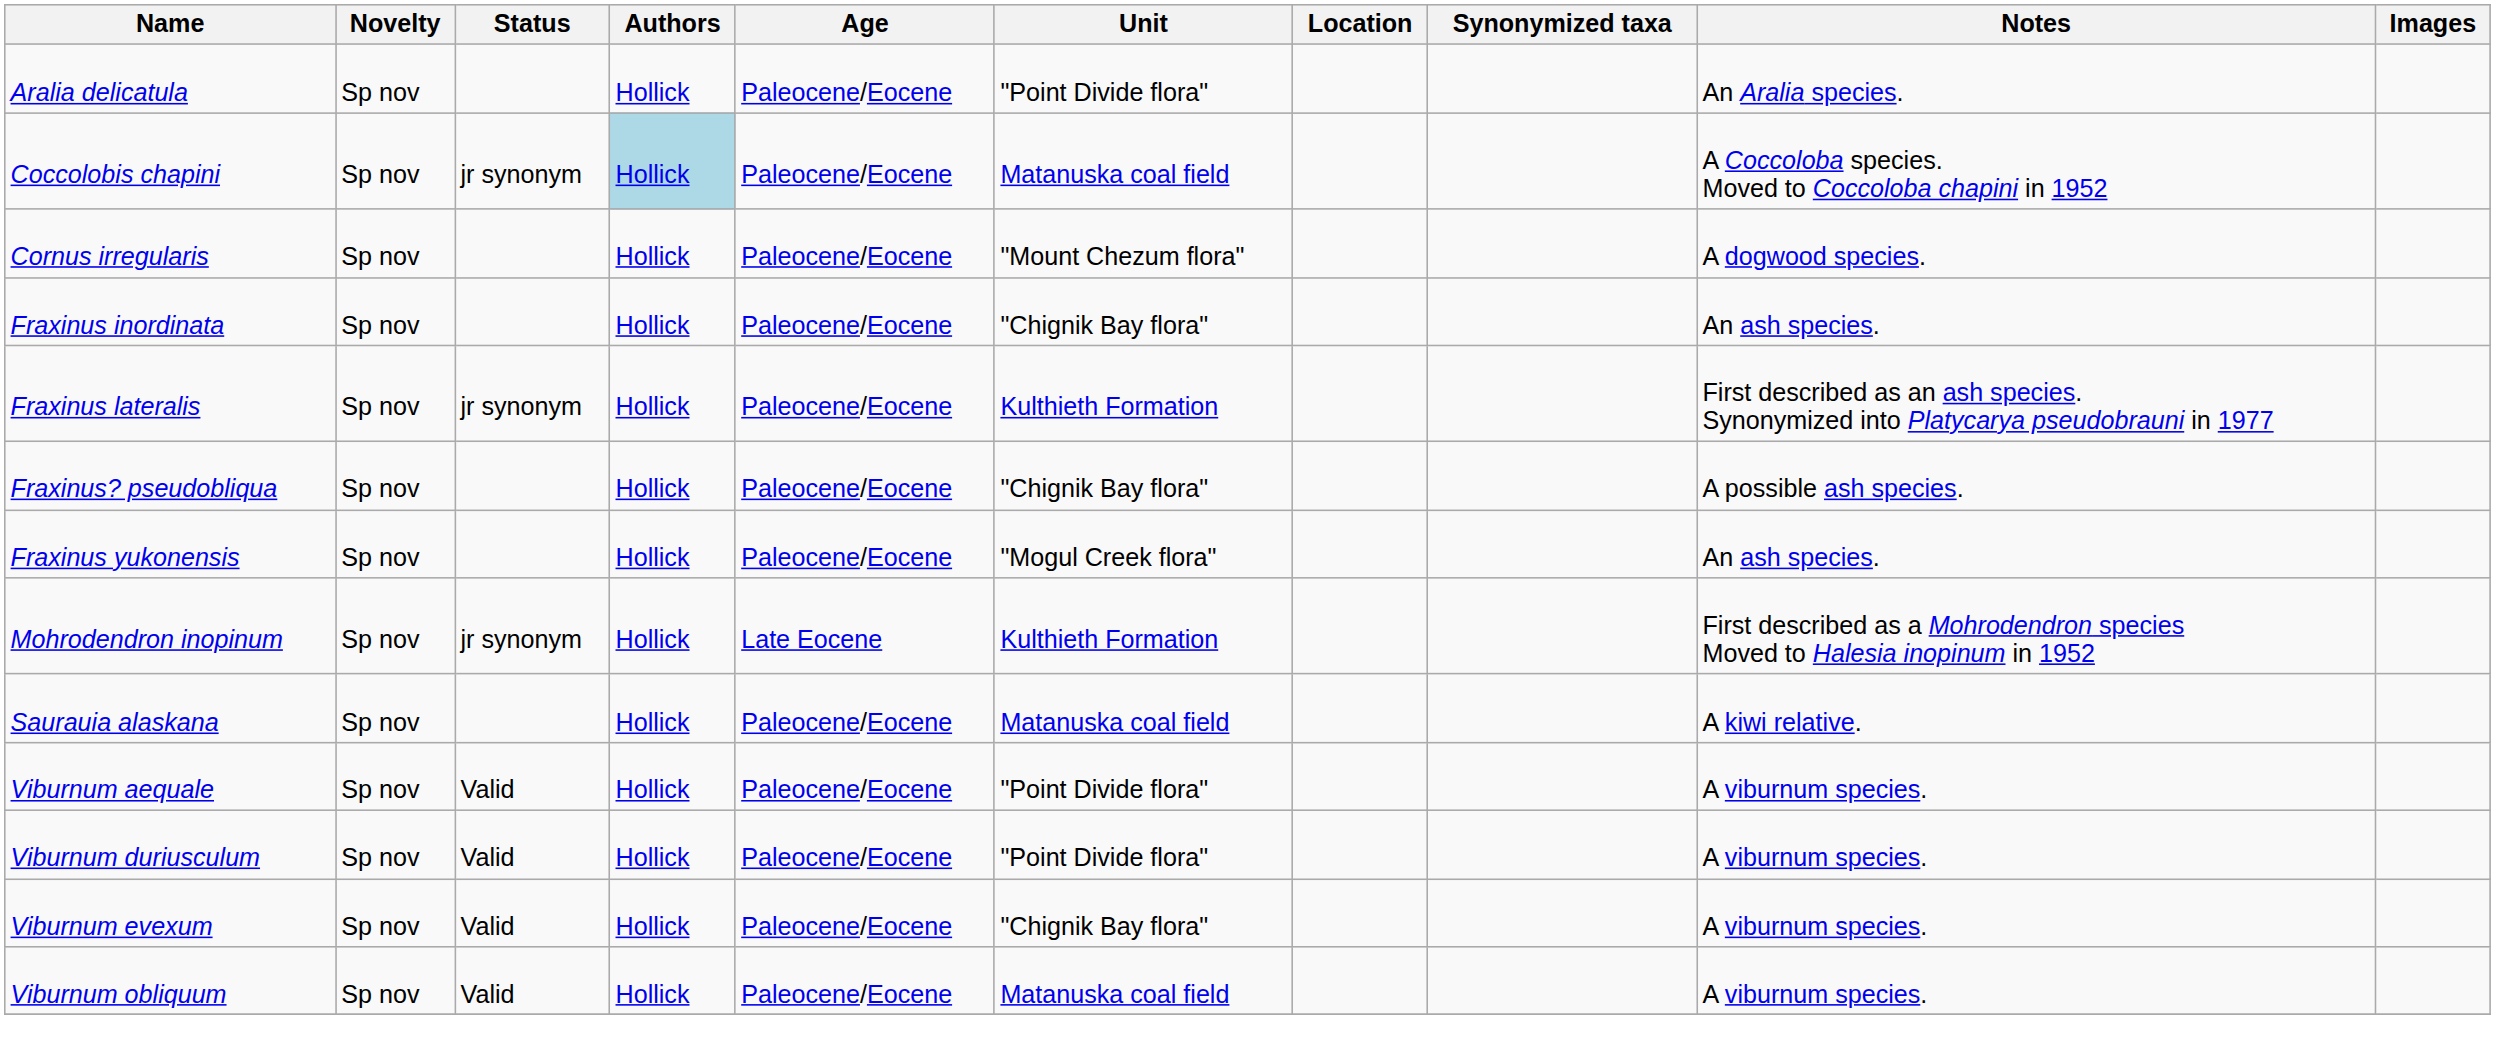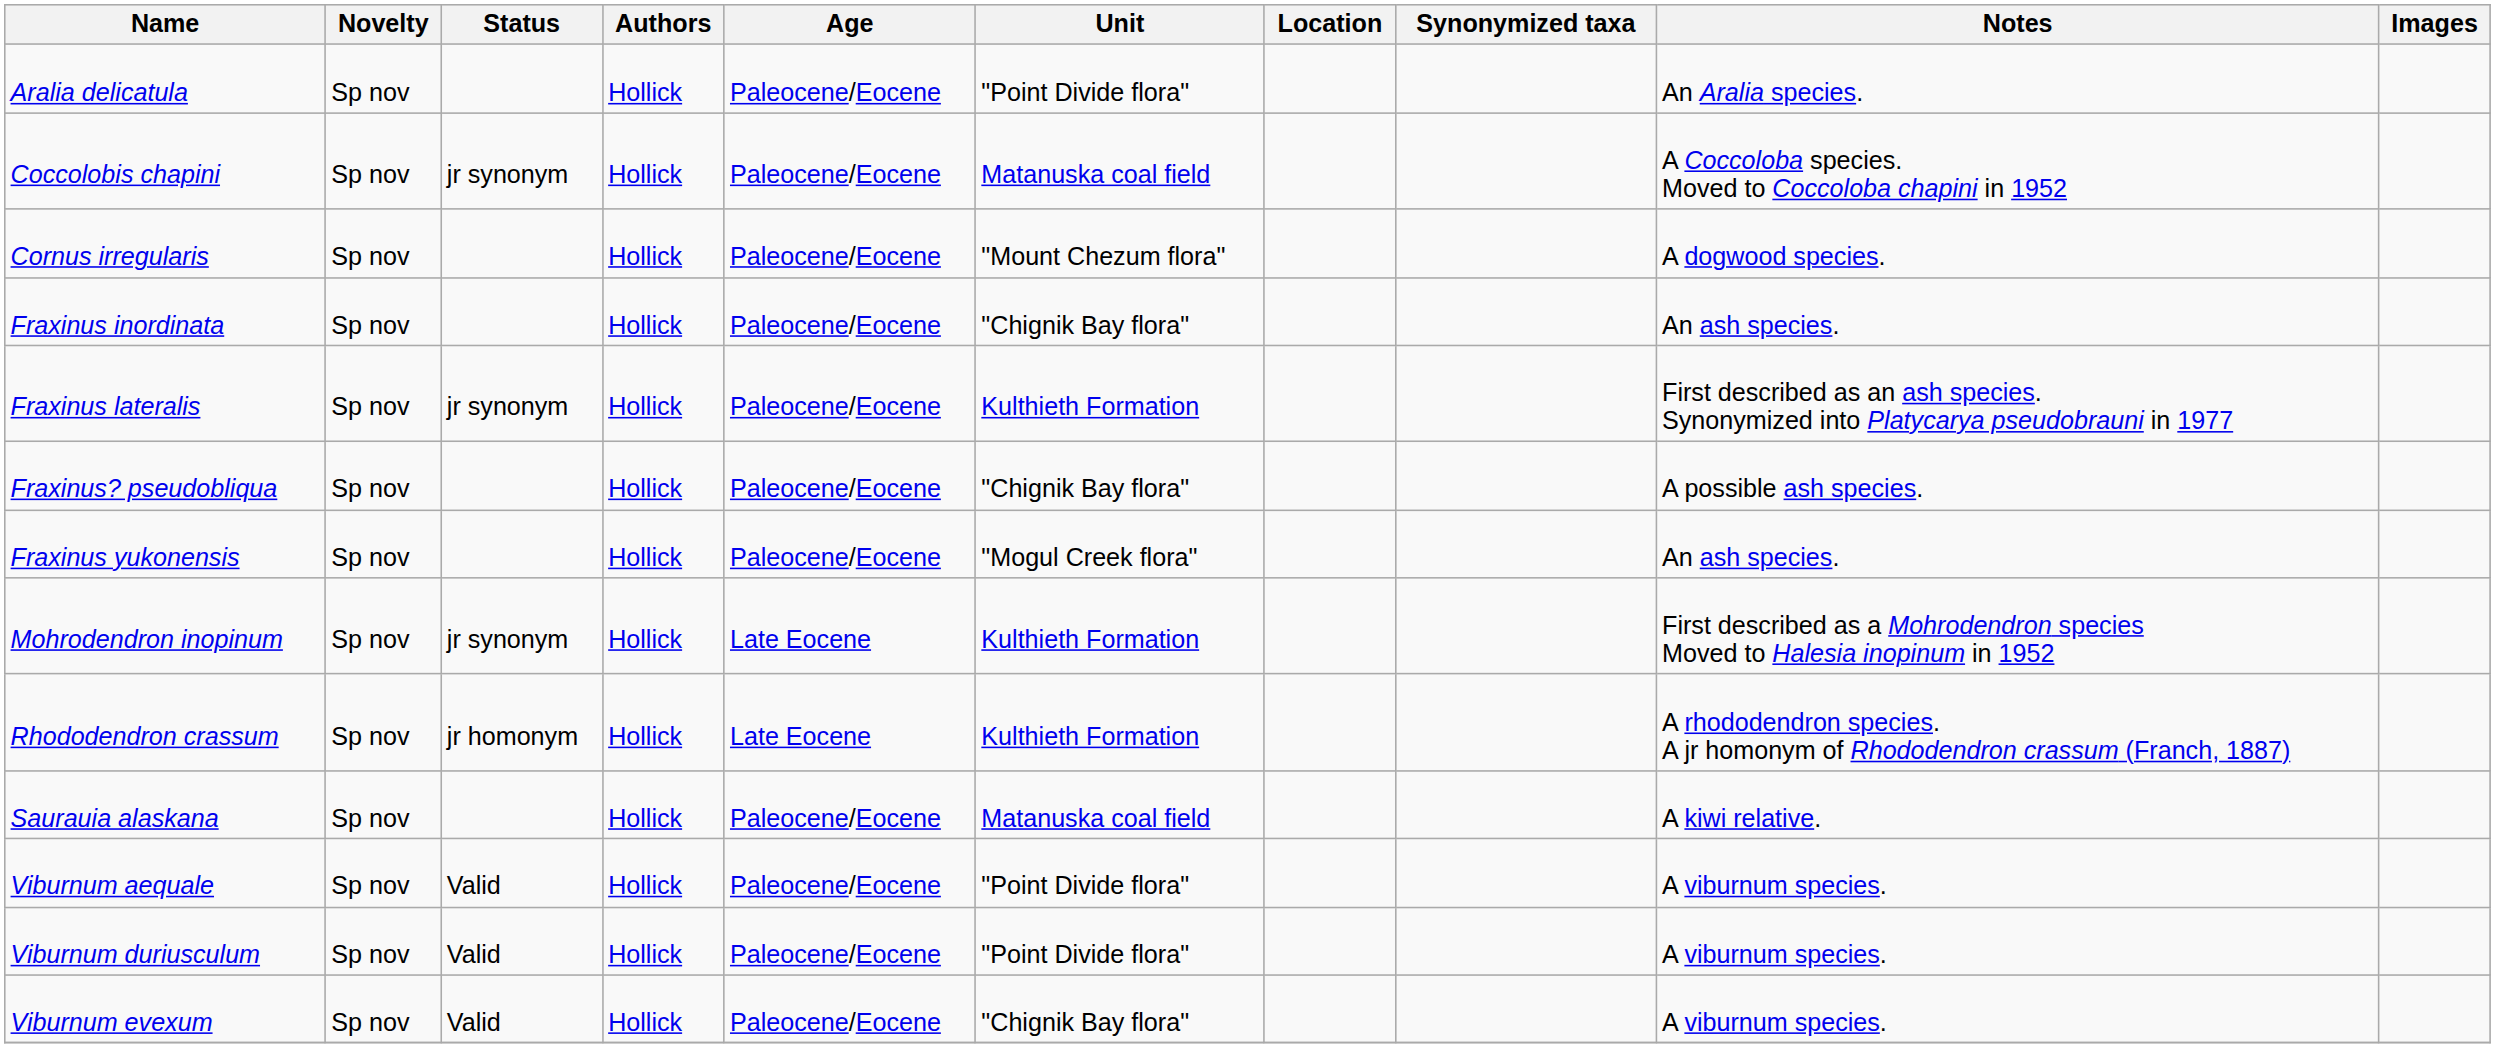Coccolobis chapini | Authors: lightblue background -> no background
+ row: Rhododendron crassum | Sp nov | jr homonym | Hollick | Late Eocene | Kulthieth Formation | A rhododendron species. A jr homonym of Rhododendron crassum (Franch, 1887)
- row: Viburnum obliquum | Sp nov | Valid | Hollick | Paleocene/Eocene | Matanuska coal field | A viburnum species.
